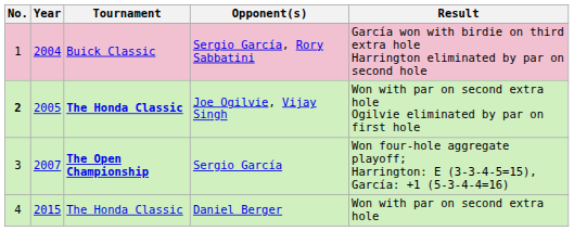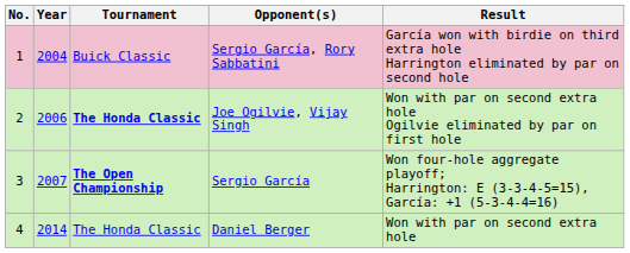Joe Ogilvie, Vijay Singh | No.: bold -> normal
Joe Ogilvie, Vijay Singh | Year: 2005 -> 2006
Daniel Berger | Year: 2015 -> 2014
